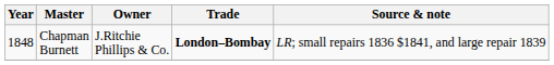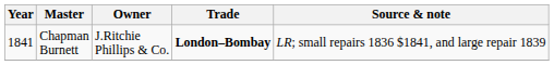Chapman Burnett | Year: 1848 -> 1841
